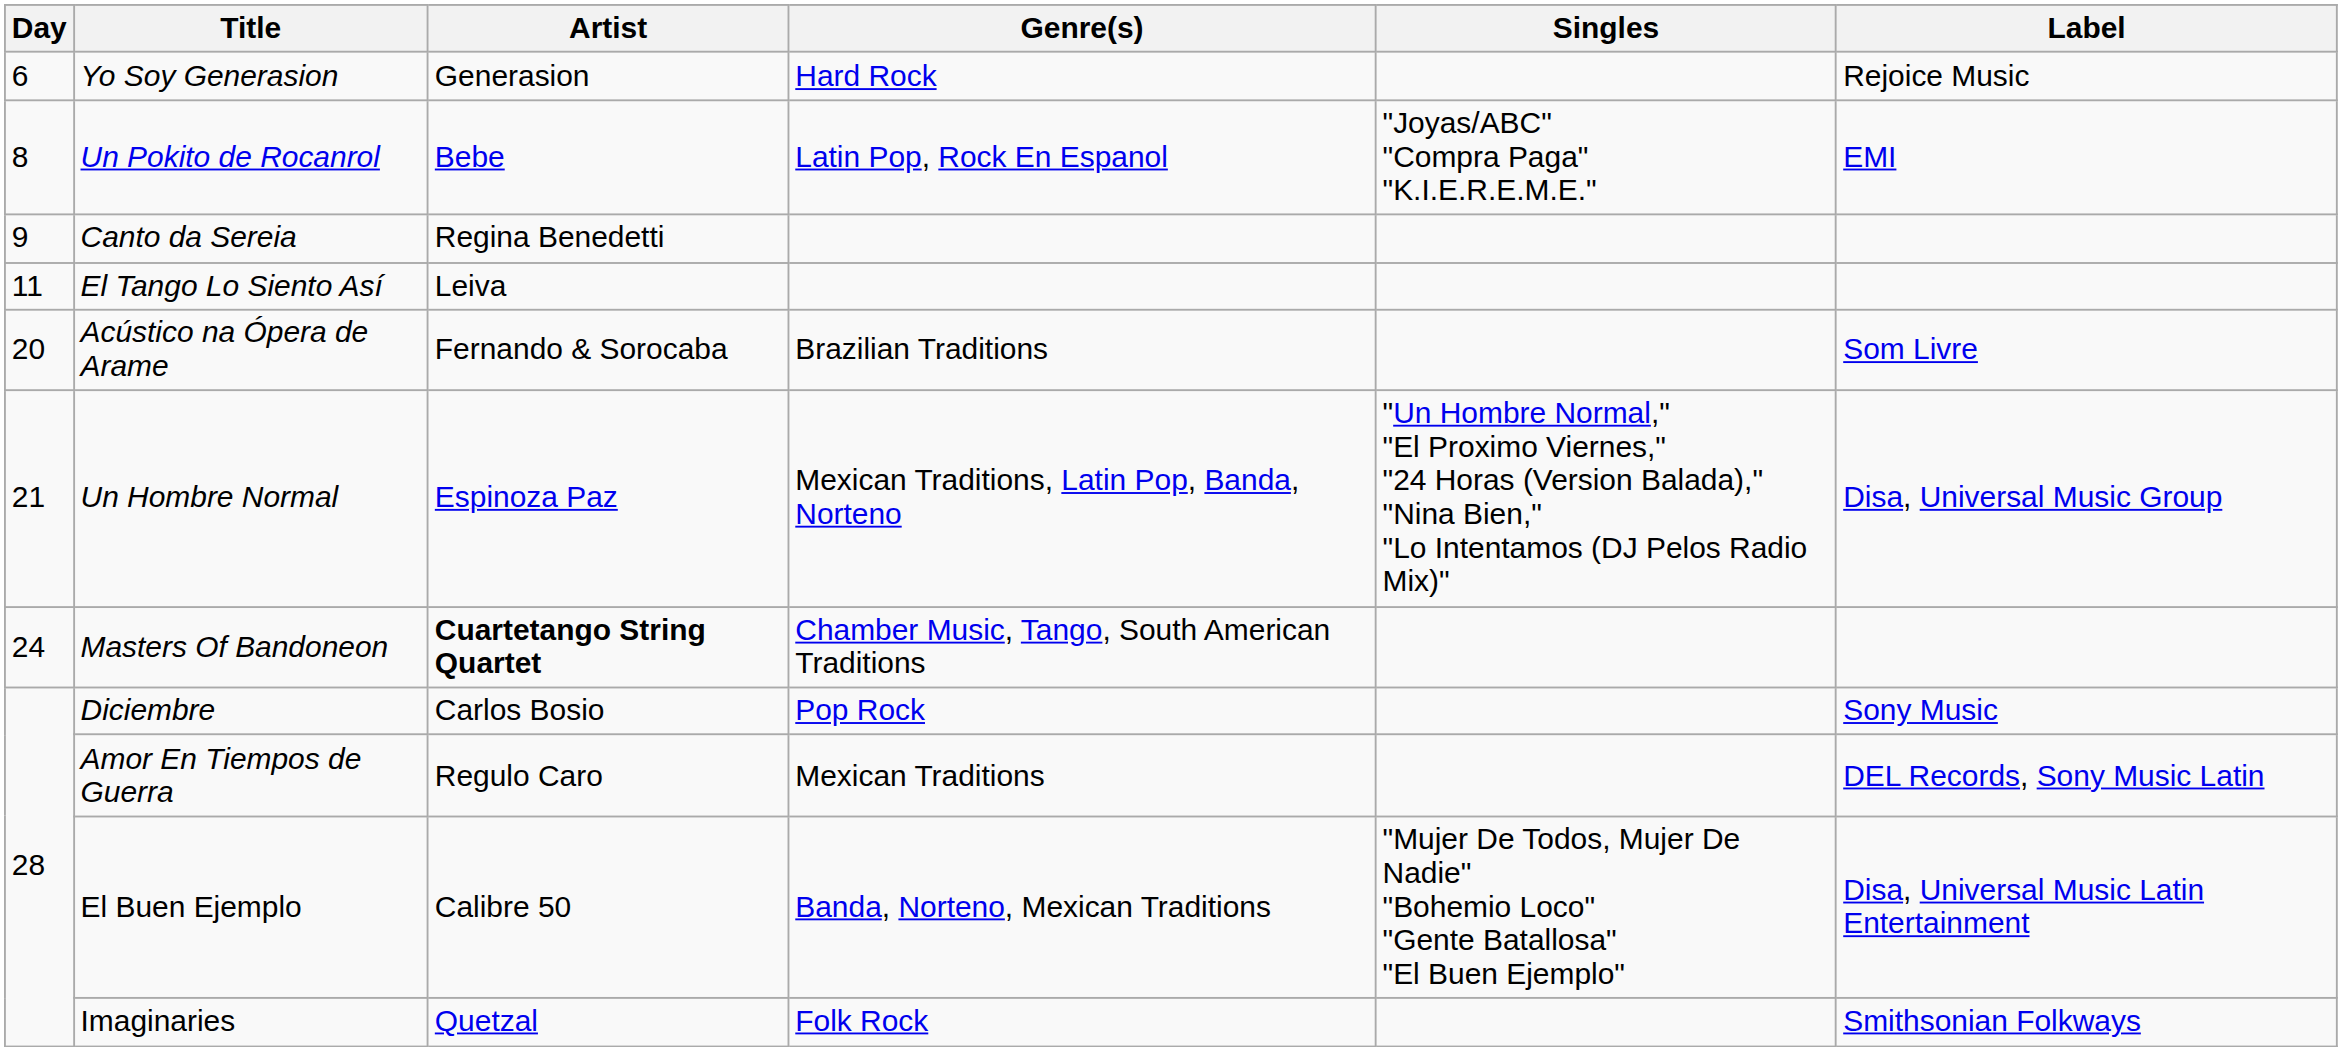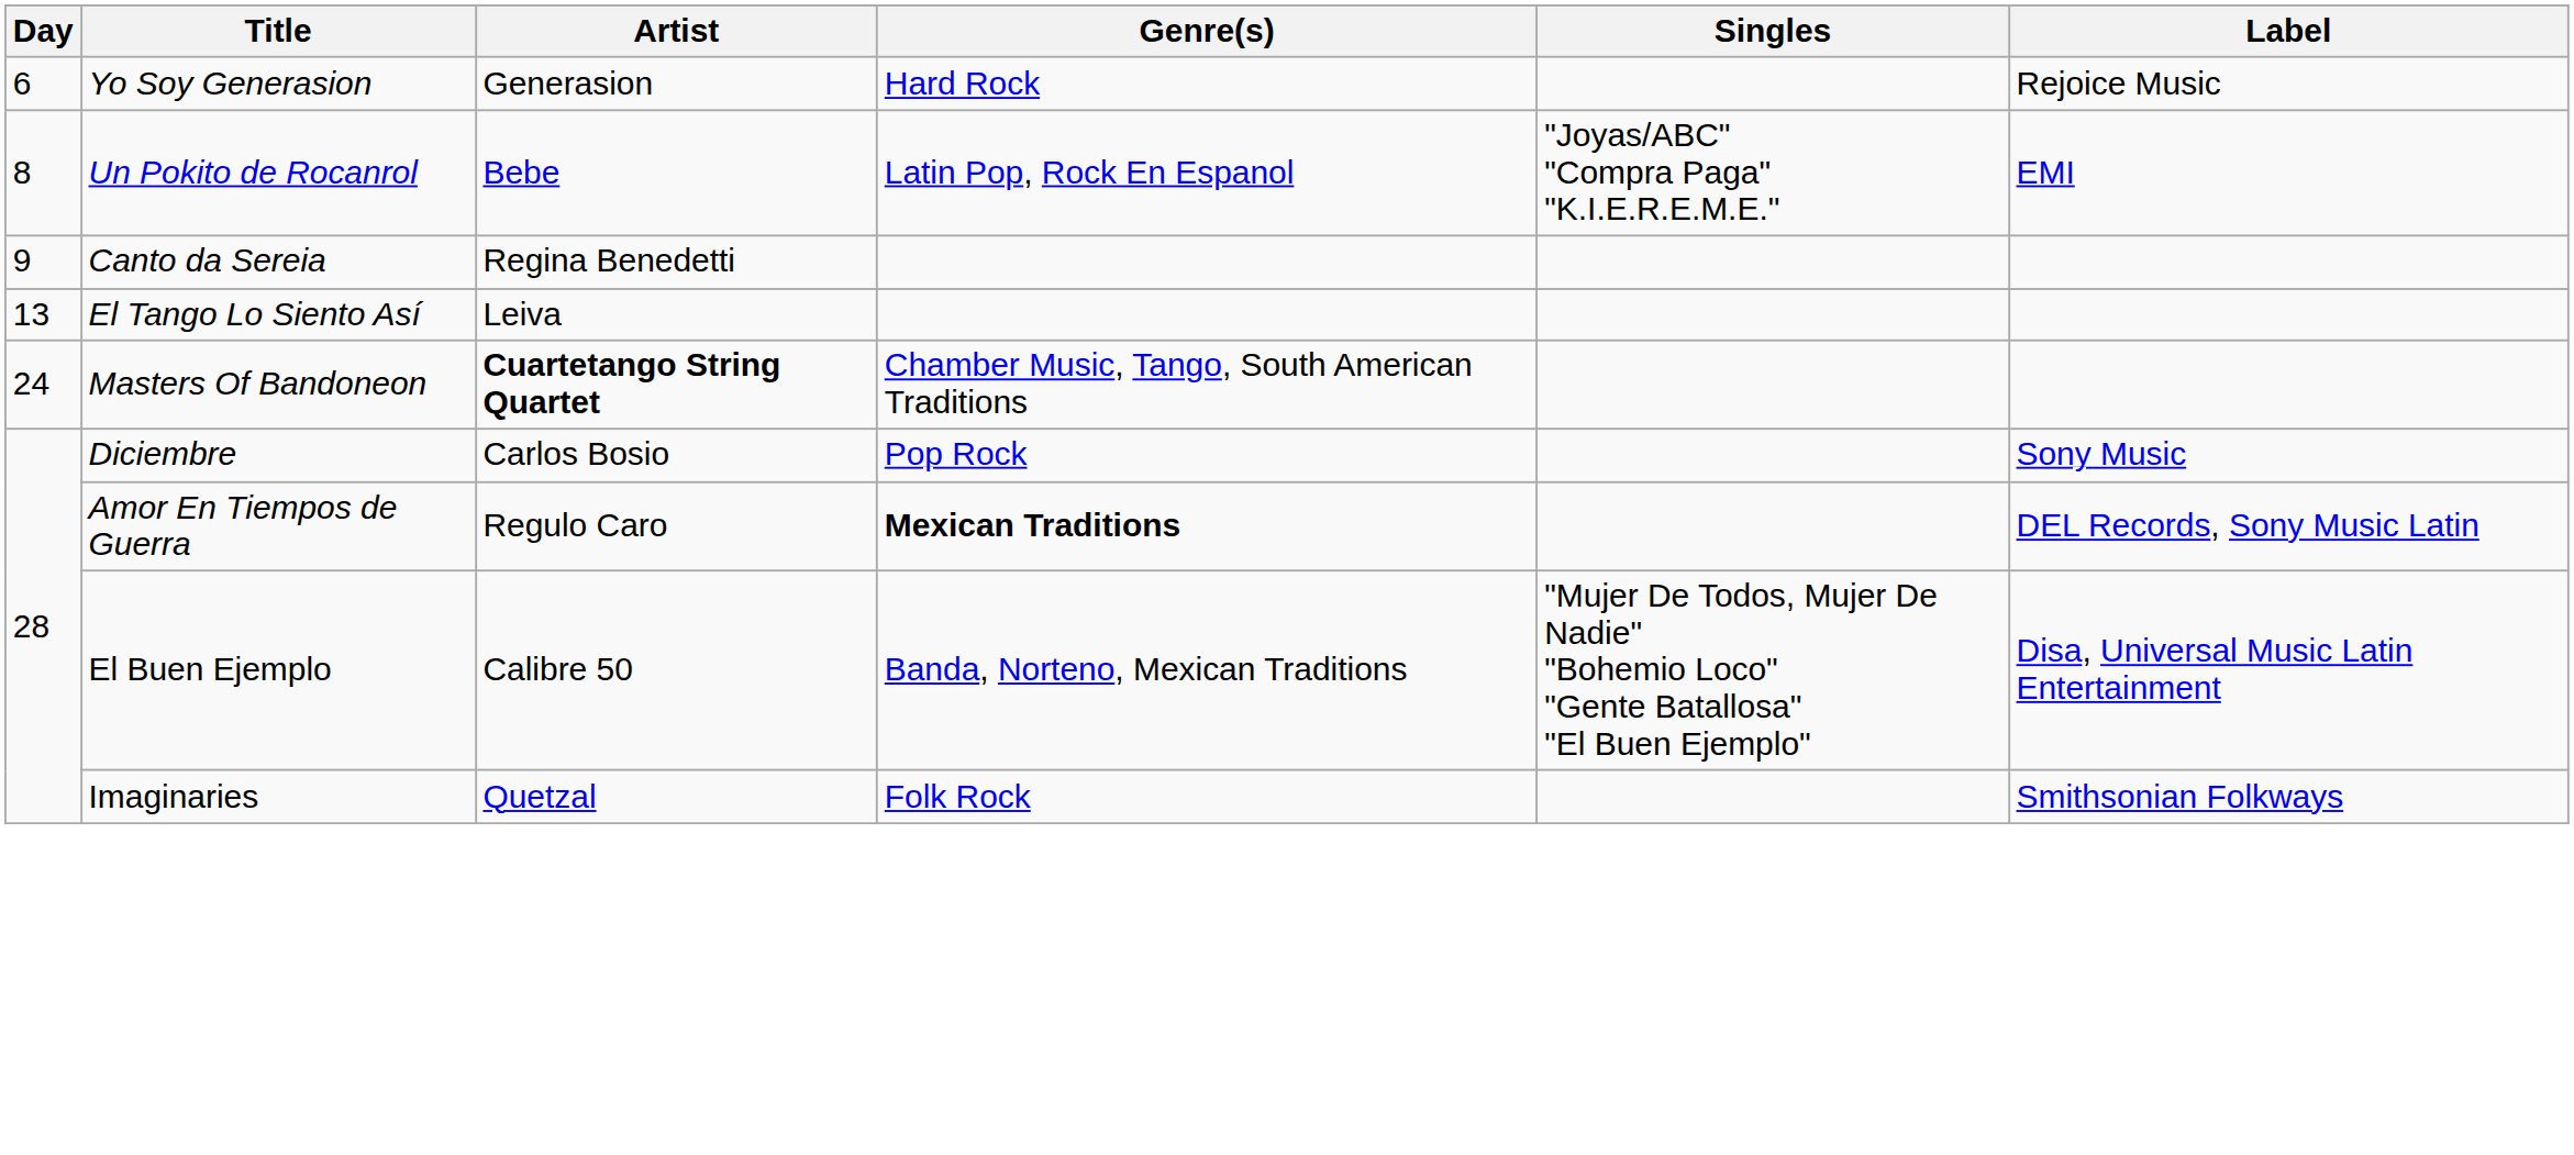El Tango Lo Siento Así | Day: 11 -> 13
- row: 20 | Acústico na Ópera de Arame | Fernando & Sorocaba | Brazilian Traditions | Som Livre
- row: 21 | Un Hombre Normal | Espinoza Paz | Mexican Traditions, Latin Pop, Banda, Norteno | "Un Hombre Normal," "El Proximo Viernes," "24 Horas (Version Balada)," "Nina Bien," "Lo Intentamos (DJ Pelos Radio Mix)" | Disa, Universal Music Group
Amor En Tiempos de Guerra | Genre(s): normal -> bold
